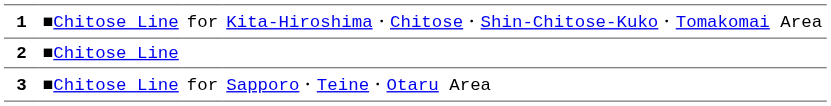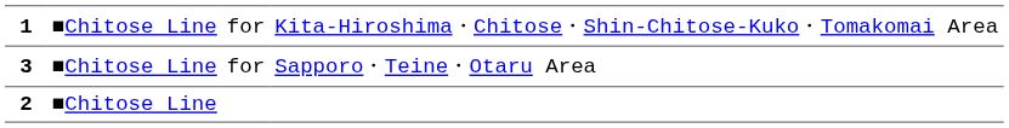rows swapped: 2 <-> 3
